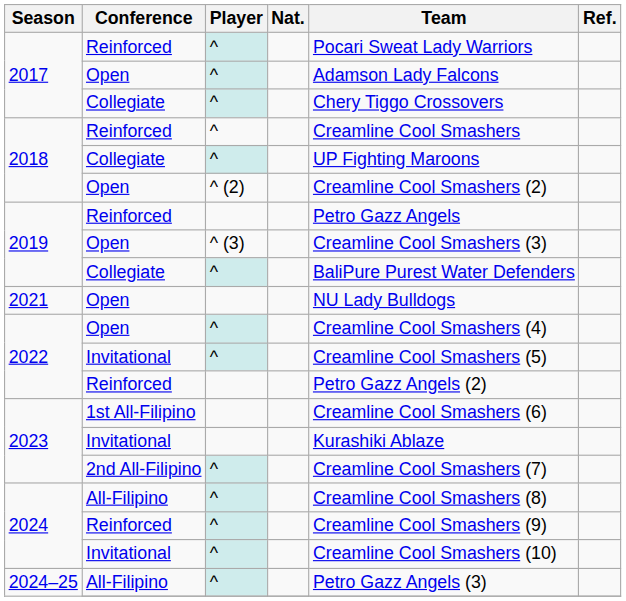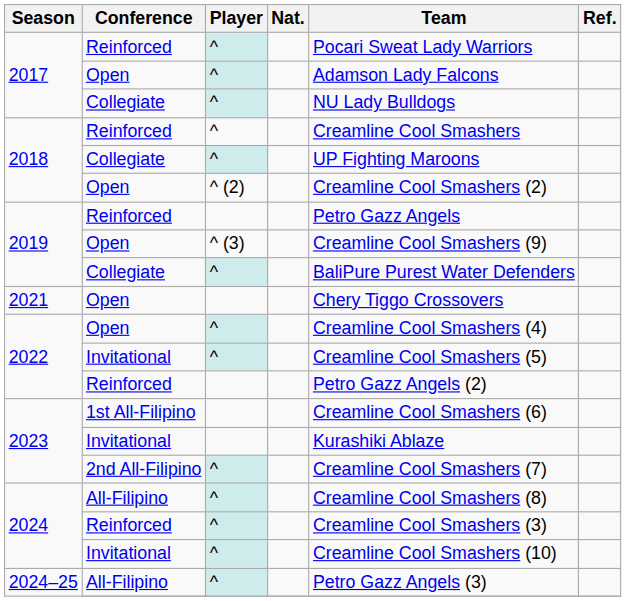2017 / Collegiate | Team: Chery Tiggo Crossovers -> NU Lady Bulldogs
2019 / Open | Team: Creamline Cool Smashers (3) -> Creamline Cool Smashers (9)
2021 | Team: NU Lady Bulldogs -> Chery Tiggo Crossovers
2024 / Reinforced | Team: Creamline Cool Smashers (9) -> Creamline Cool Smashers (3)
